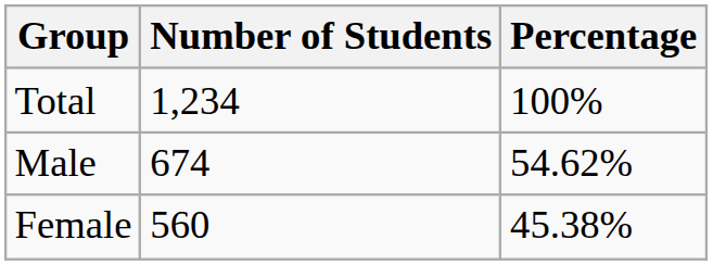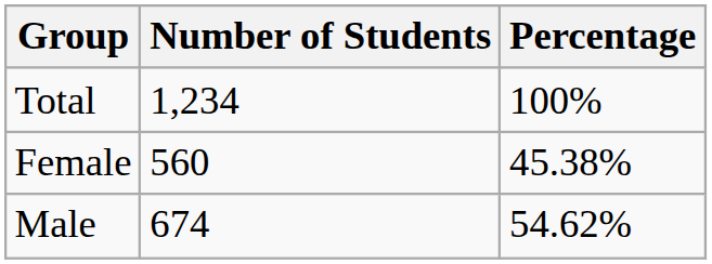rows swapped: Male <-> Female
